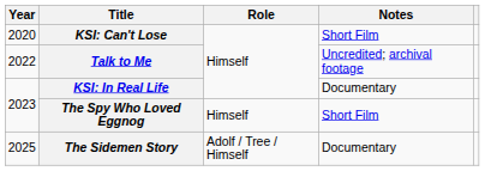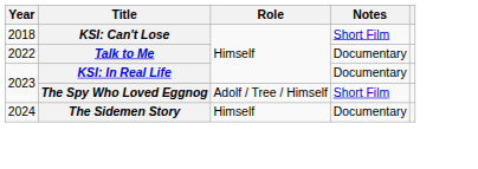KSI: Can't Lose | Year: 2020 -> 2018
Talk to Me | Notes: Uncredited; archival footage -> Documentary
The Spy Who Loved Eggnog | Role: Himself -> Adolf / Tree / Himself
The Sidemen Story | Year: 2025 -> 2024
The Sidemen Story | Role: Adolf / Tree / Himself -> Himself
